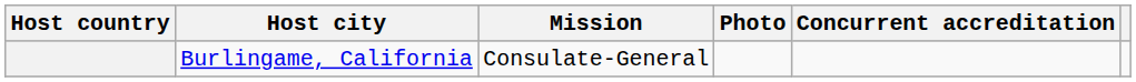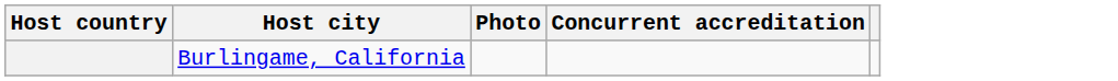- column: Mission | Consulate-General
